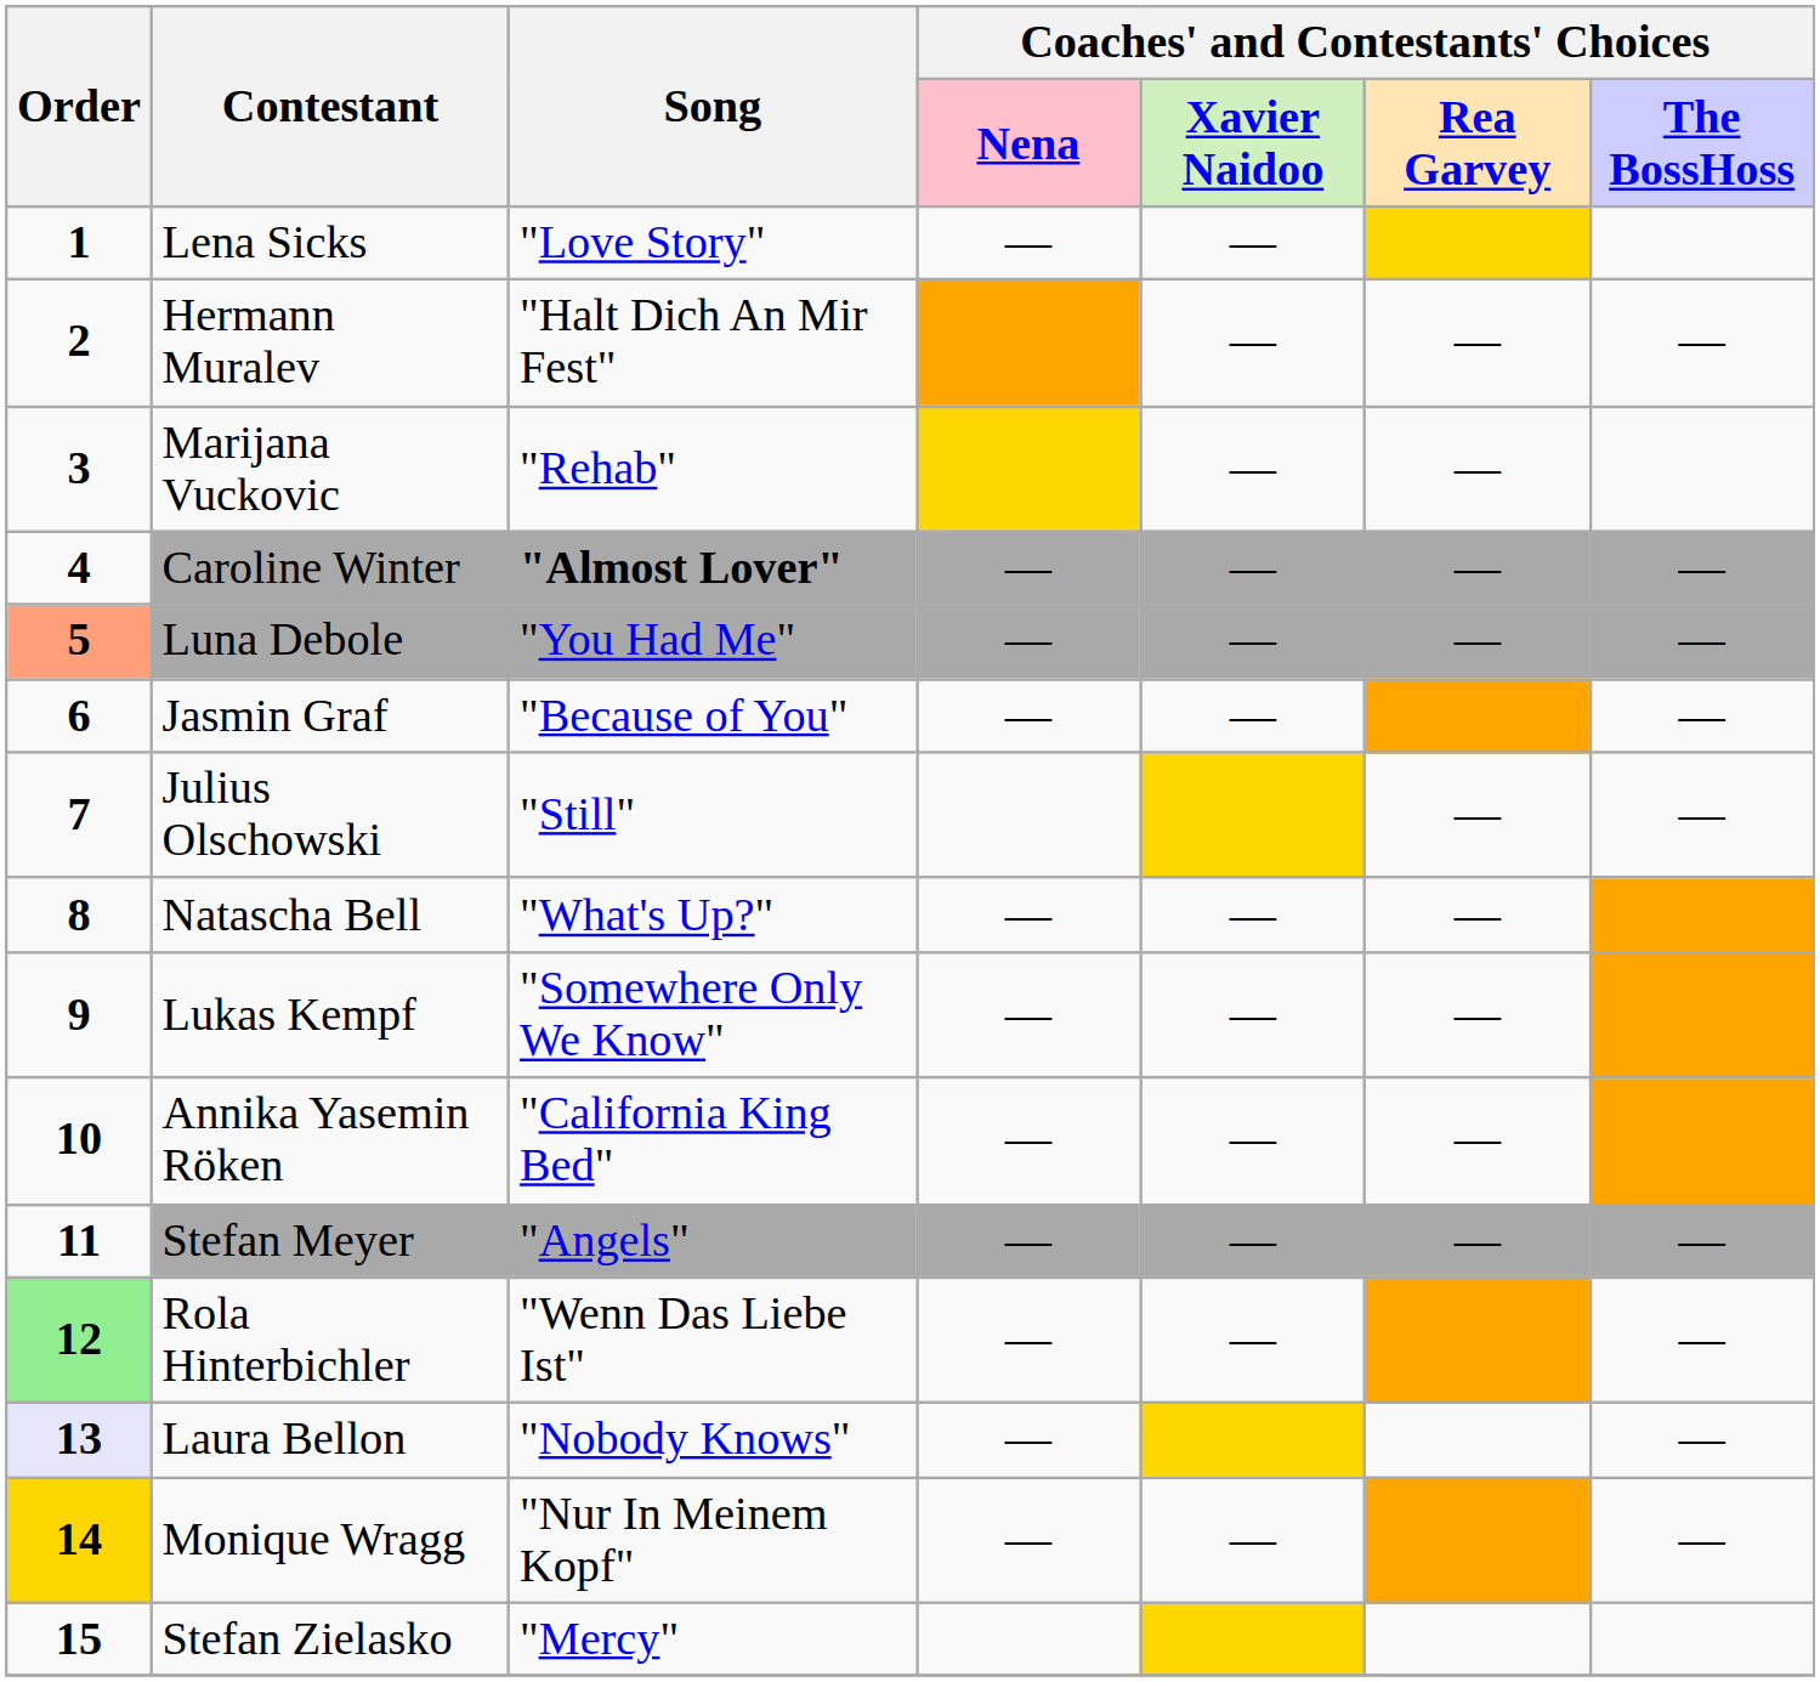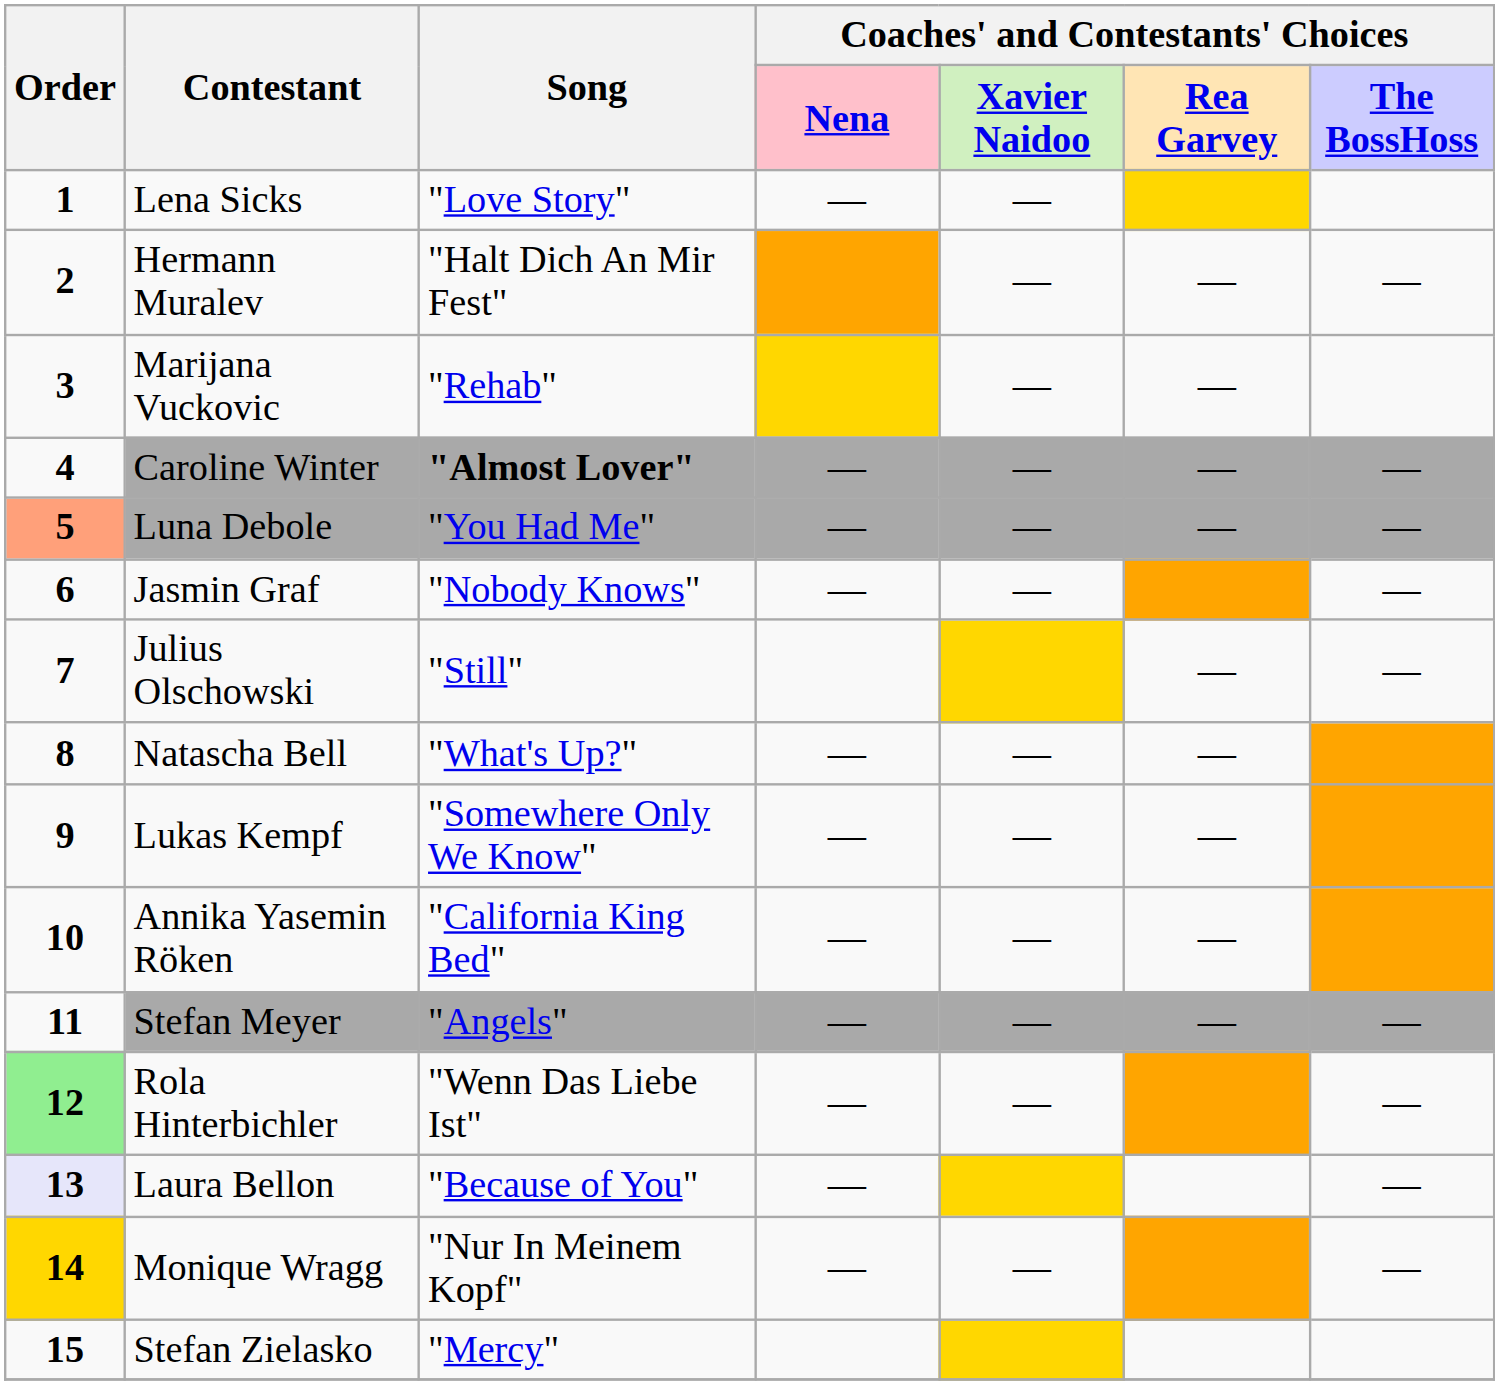Jasmin Graf | Song: "Because of You" -> "Nobody Knows"
Laura Bellon | Song: "Nobody Knows" -> "Because of You"
